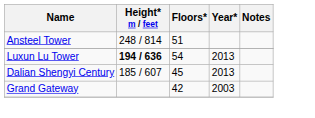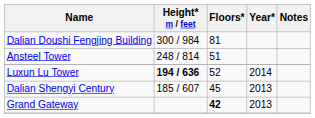+ row: Dalian Doushi Fengjing Building | 300 / 984 | 81
Luxun Lu Tower | Floors*: 54 -> 52
Luxun Lu Tower | Year*: 2013 -> 2014
Grand Gateway | Floors*: normal -> bold
Grand Gateway | Year*: 2003 -> 2013
